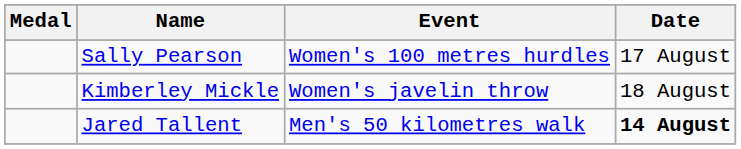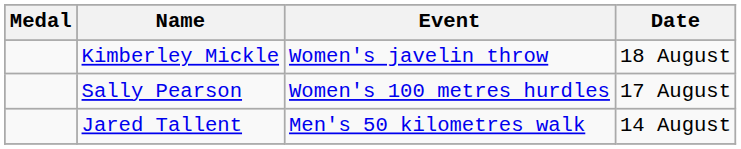rows swapped: Sally Pearson <-> Kimberley Mickle
Jared Tallent | Date: bold -> normal
